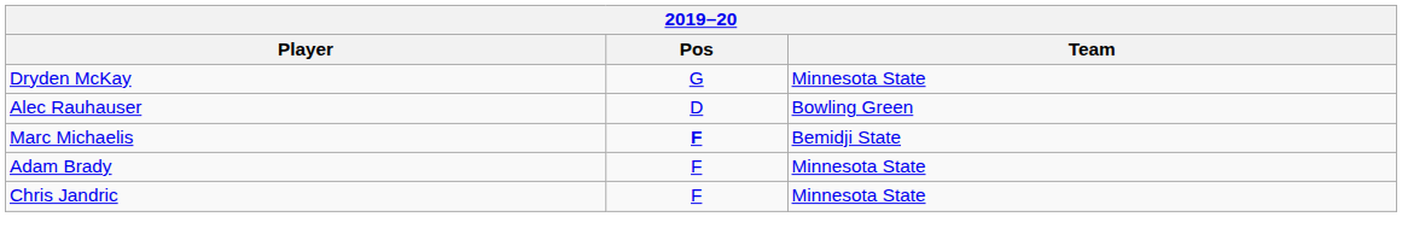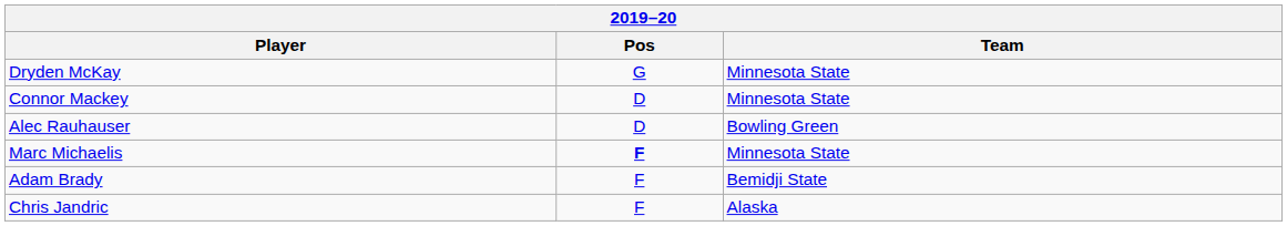+ row: Connor Mackey | D | Minnesota State
Marc Michaelis | Team: Bemidji State -> Minnesota State
Adam Brady | Team: Minnesota State -> Bemidji State
Chris Jandric | Team: Minnesota State -> Alaska
